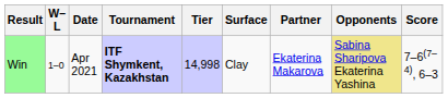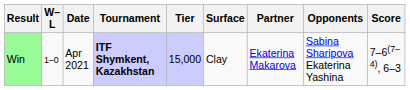Win | Tier: 14,998 -> 15,000
Win | Opponents: khaki background -> no background
